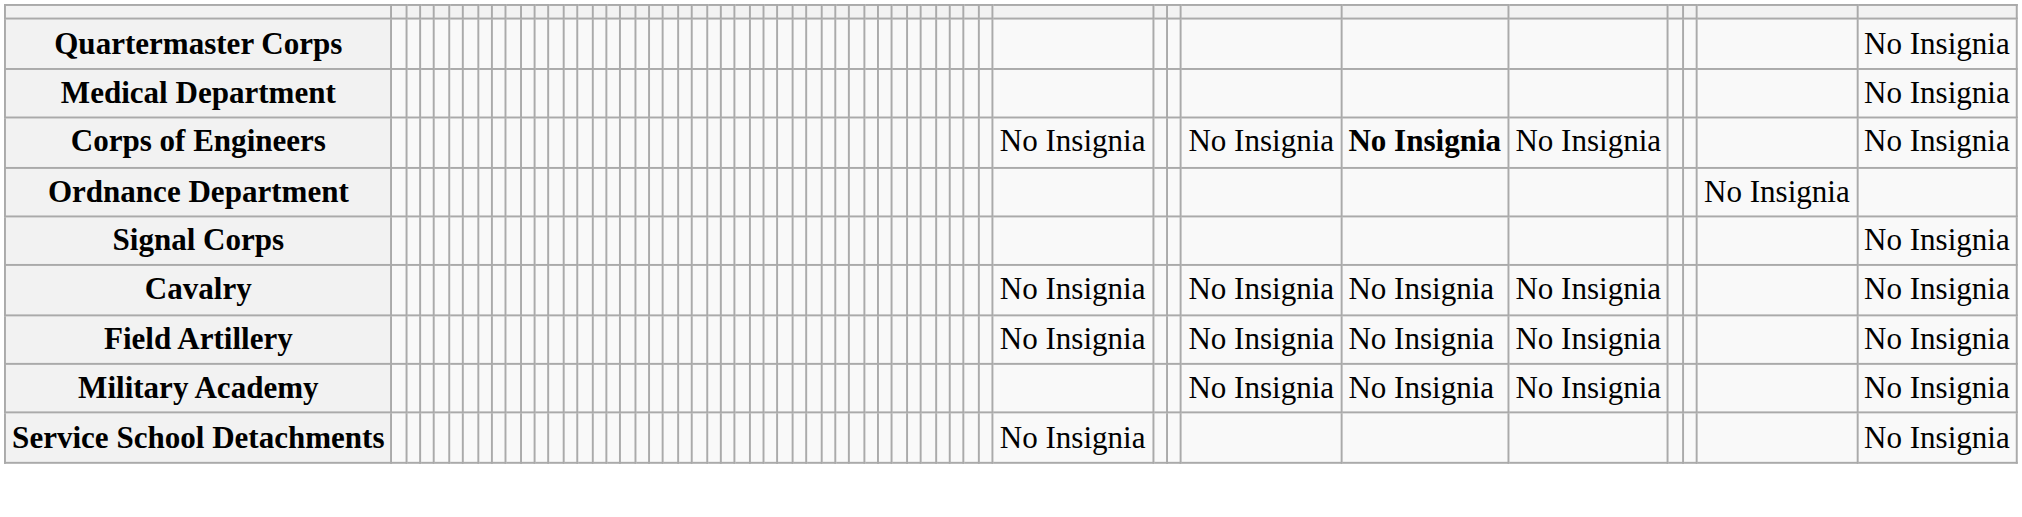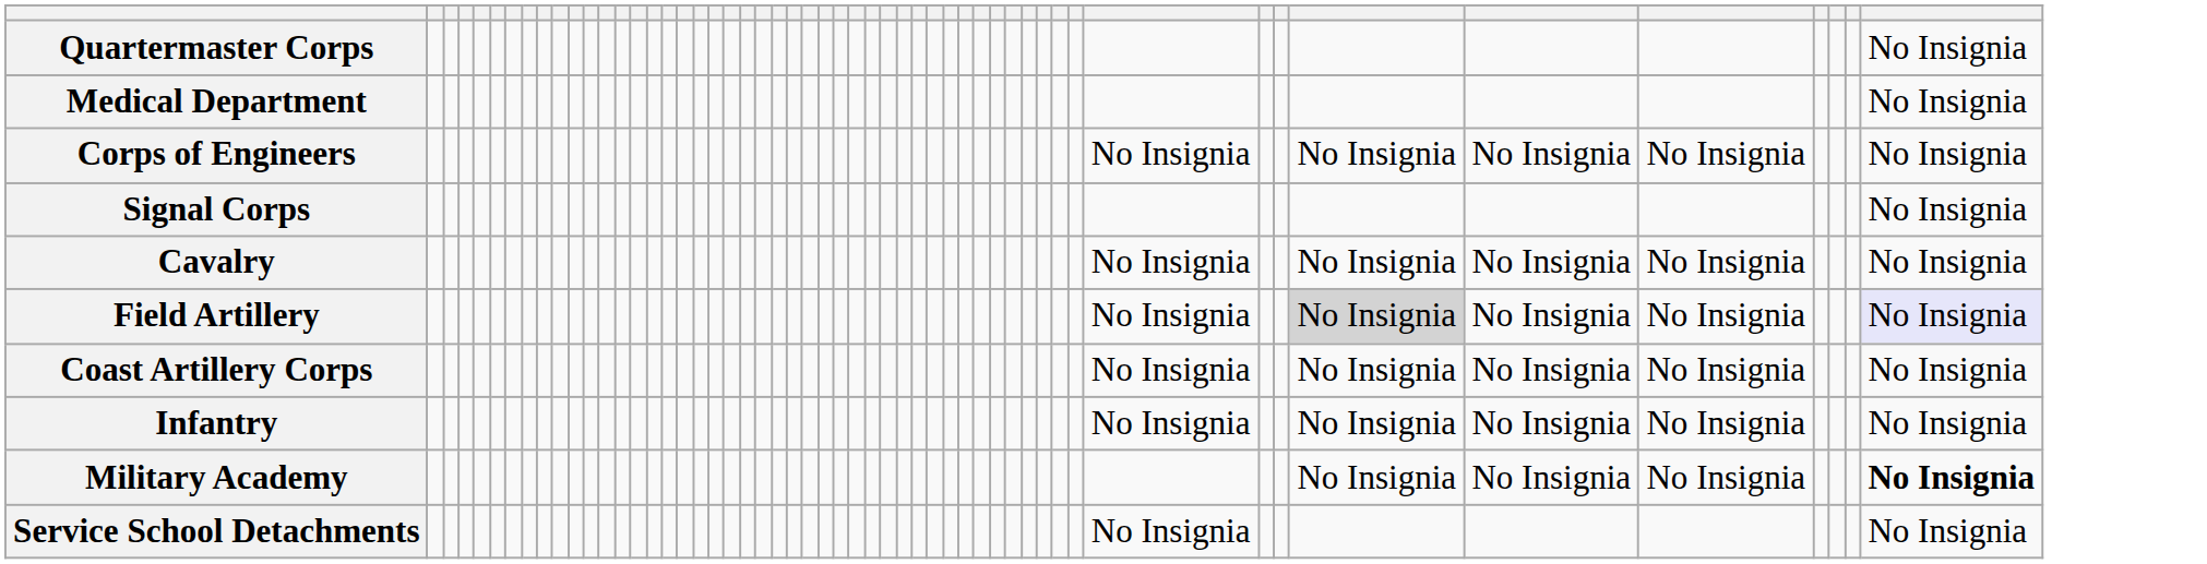Corps of Engineers | column 48: bold -> normal
- row: Ordnance Department | No Insignia
Field Artillery | column 47: no background -> lightgrey background
Field Artillery | column 53: no background -> lavender background
+ row: Coast Artillery Corps | No Insignia | No Insignia | No Insignia | No Insignia | No Insignia
+ row: Infantry | No Insignia | No Insignia | No Insignia | No Insignia | No Insignia
Military Academy | column 53: normal -> bold
